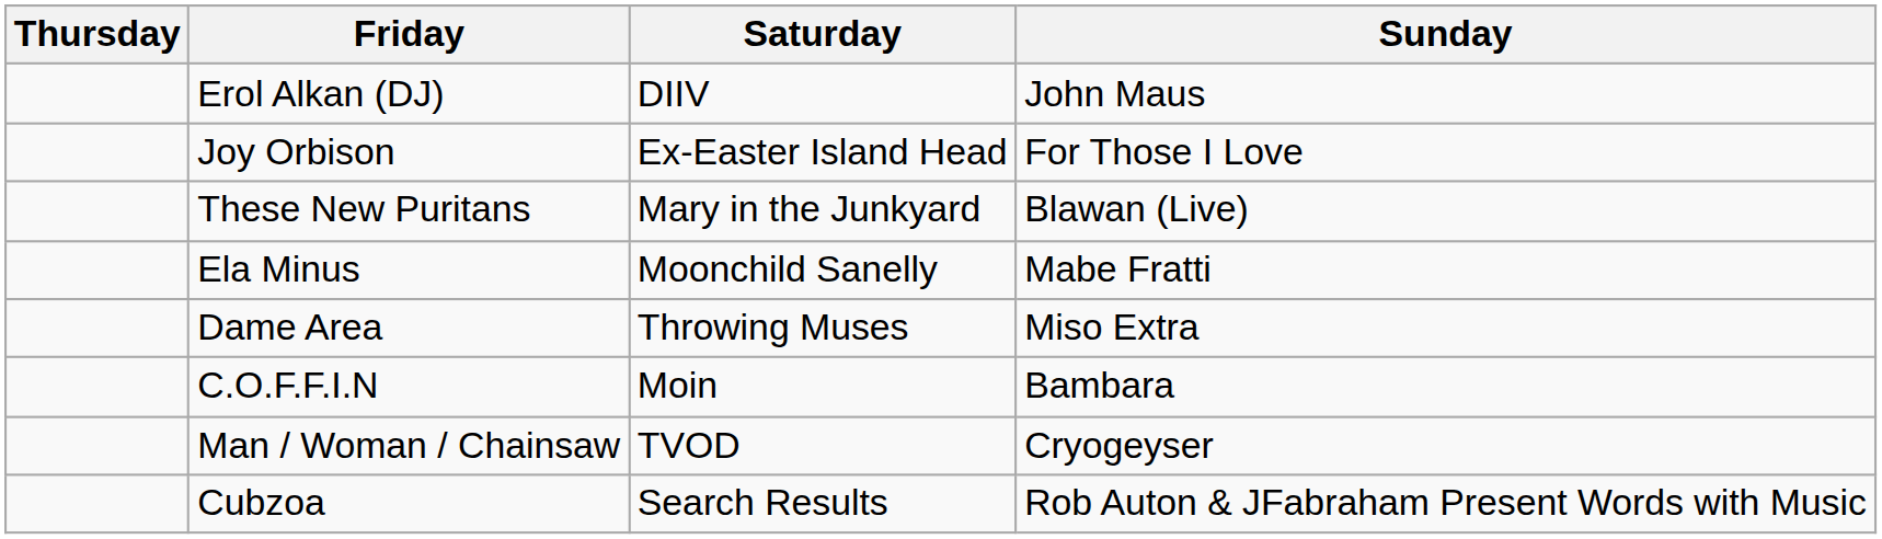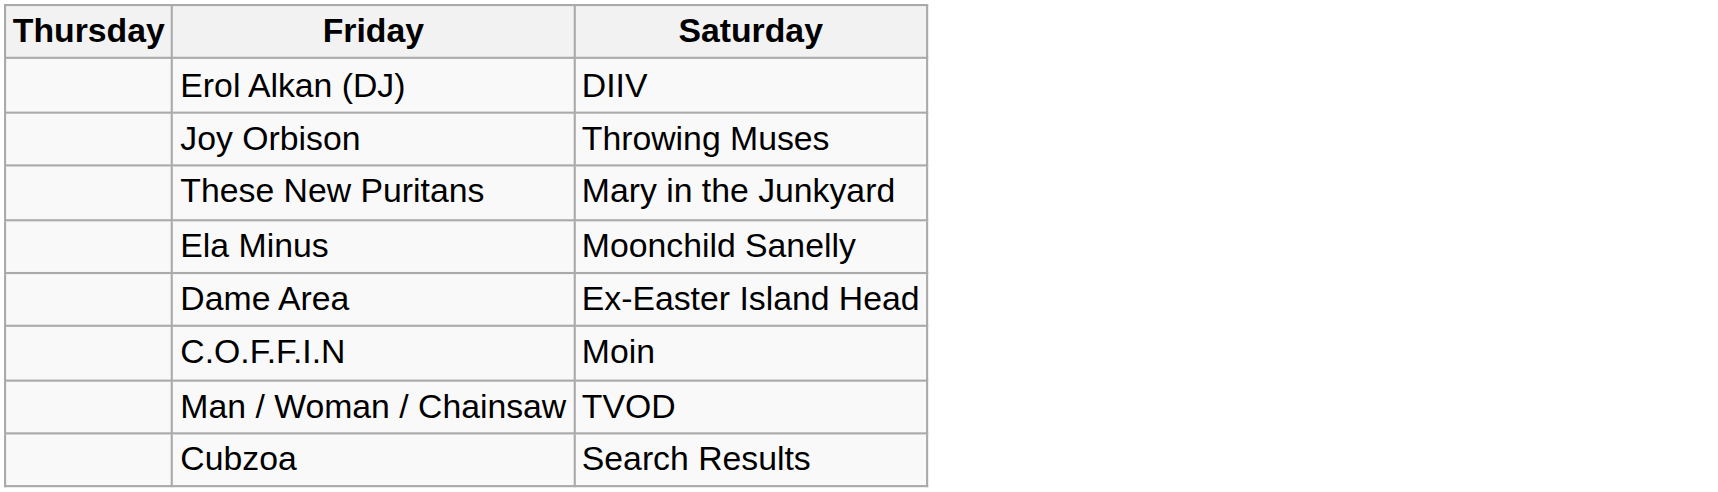- column: Sunday | John Maus | For Those I Love | Blawan (Live) | Mabe Fratti | Miso Extra | Bambara | Cryogeyser | Rob Auton & JFabraham Present Words with Music
Joy Orbison | Saturday: Ex-Easter Island Head -> Throwing Muses
Dame Area | Saturday: Throwing Muses -> Ex-Easter Island Head
